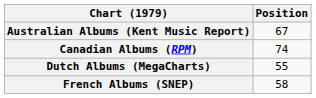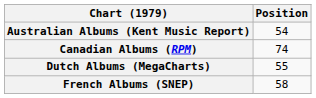Australian Albums (Kent Music Report) | Position: 67 -> 54
